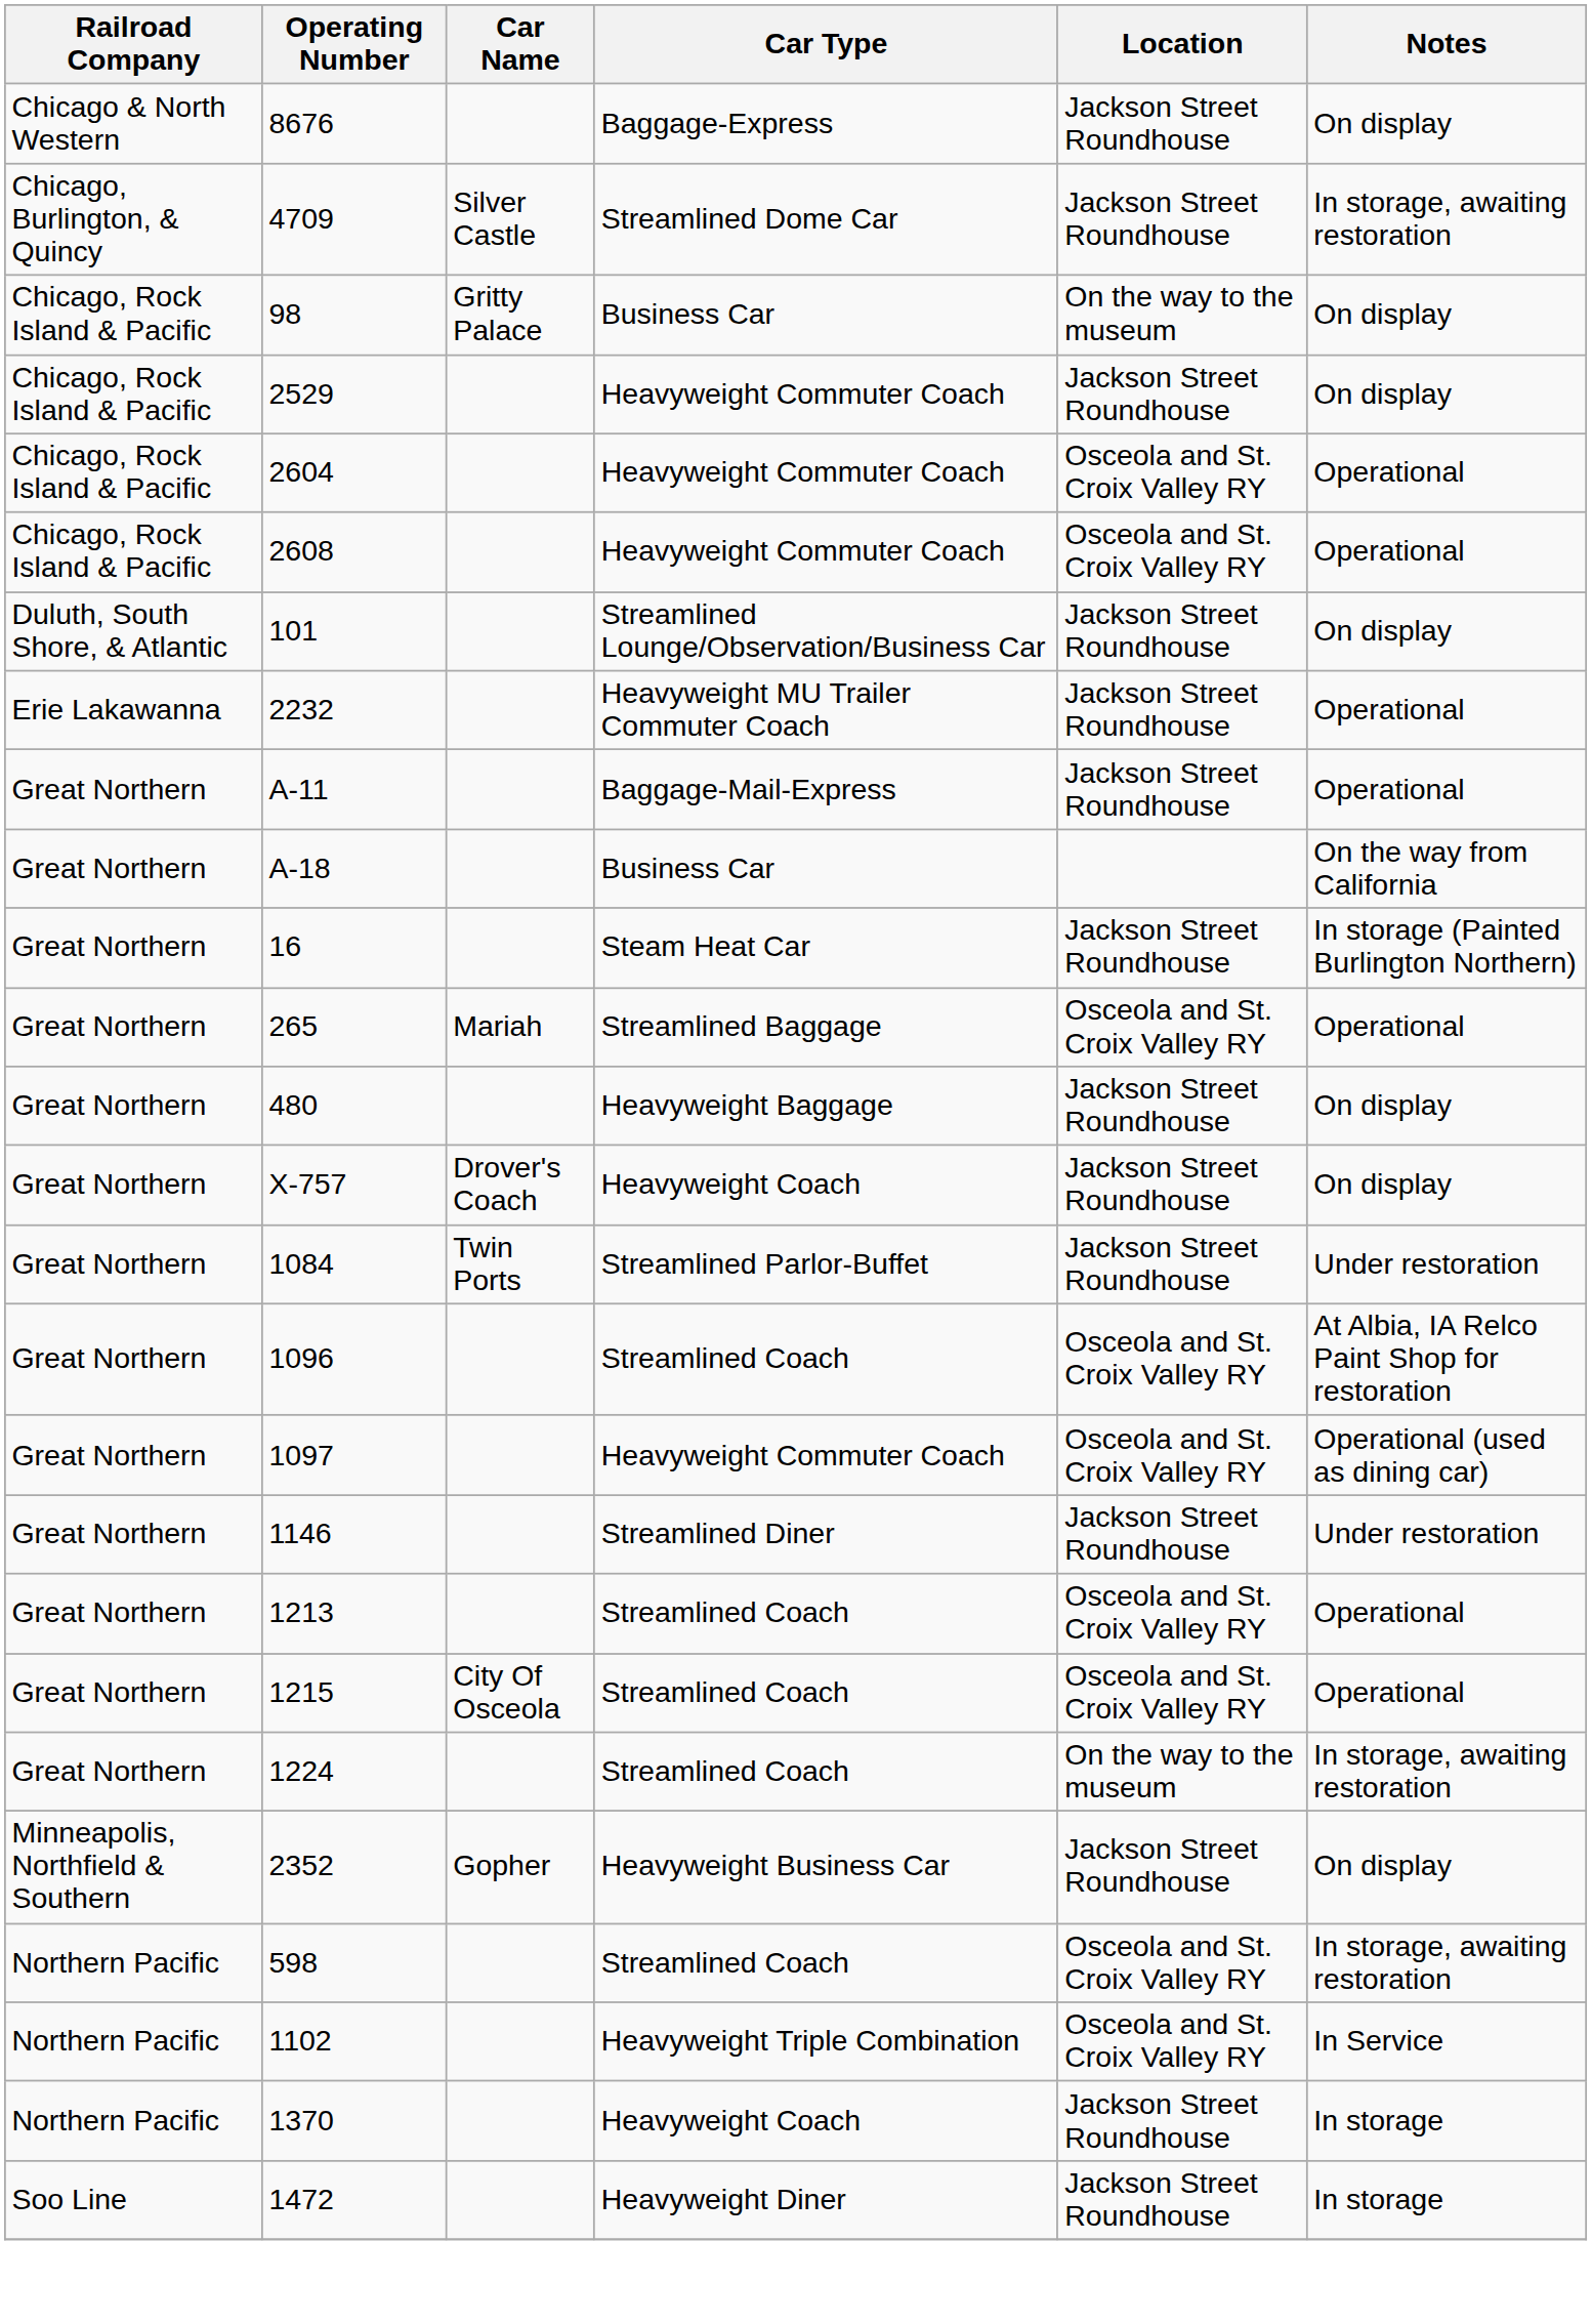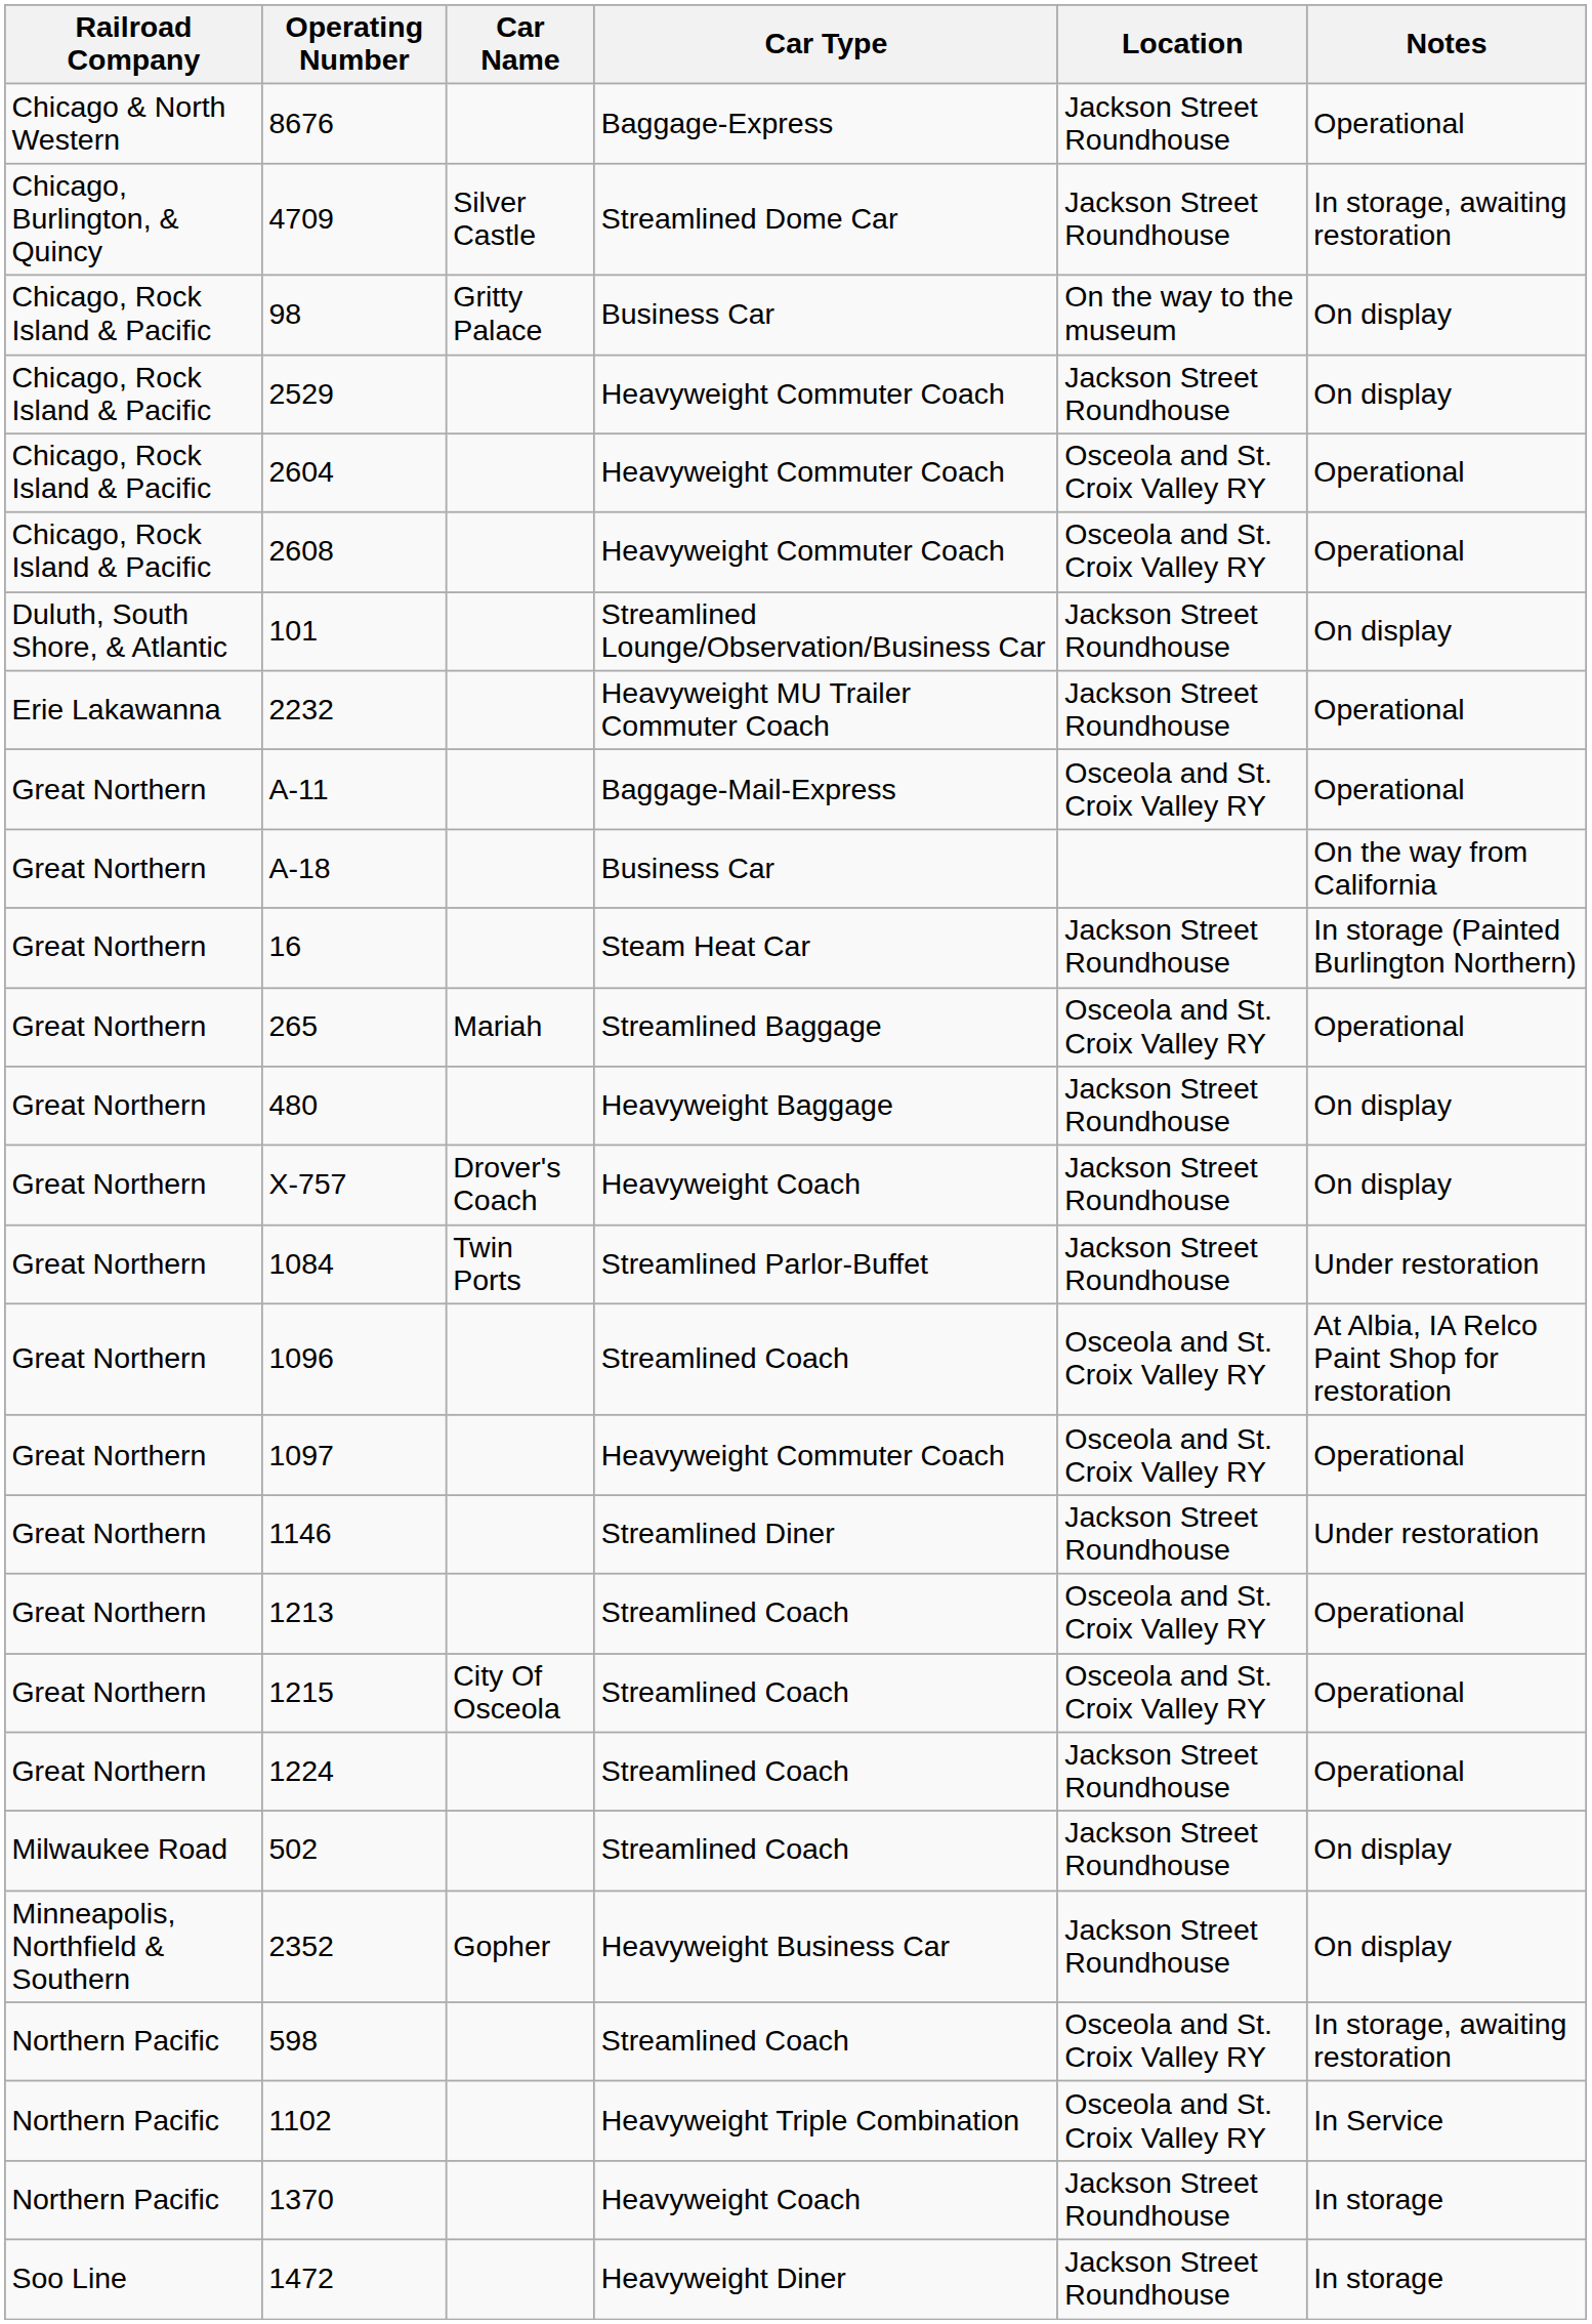8676 | Notes: On display -> Operational
A-11 | Location: Jackson Street Roundhouse -> Osceola and St. Croix Valley RY
1097 | Notes: Operational (used as dining car) -> Operational
1224 | Location: On the way to the museum -> Jackson Street Roundhouse
1224 | Notes: In storage, awaiting restoration -> Operational
+ row: Milwaukee Road | 502 | Streamlined Coach | Jackson Street Roundhouse | On display
